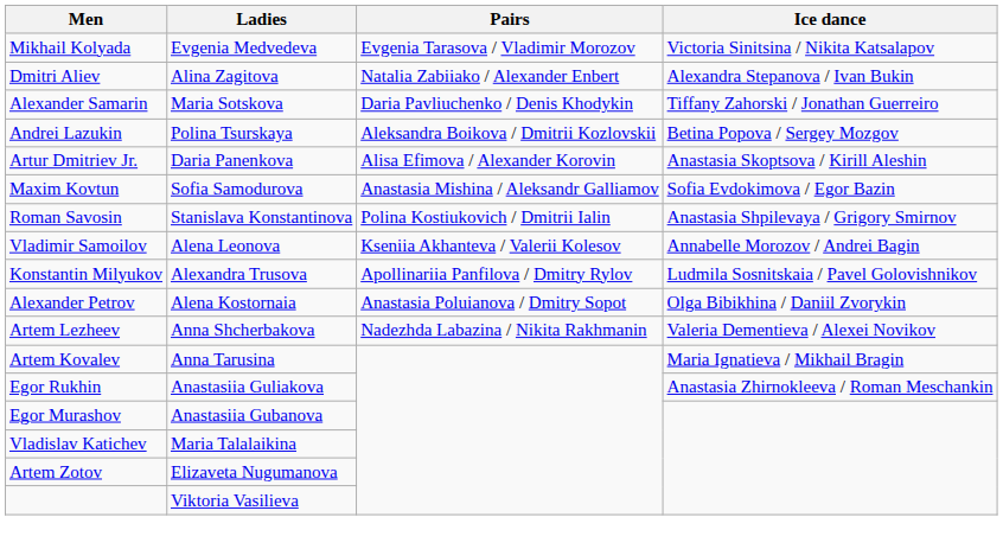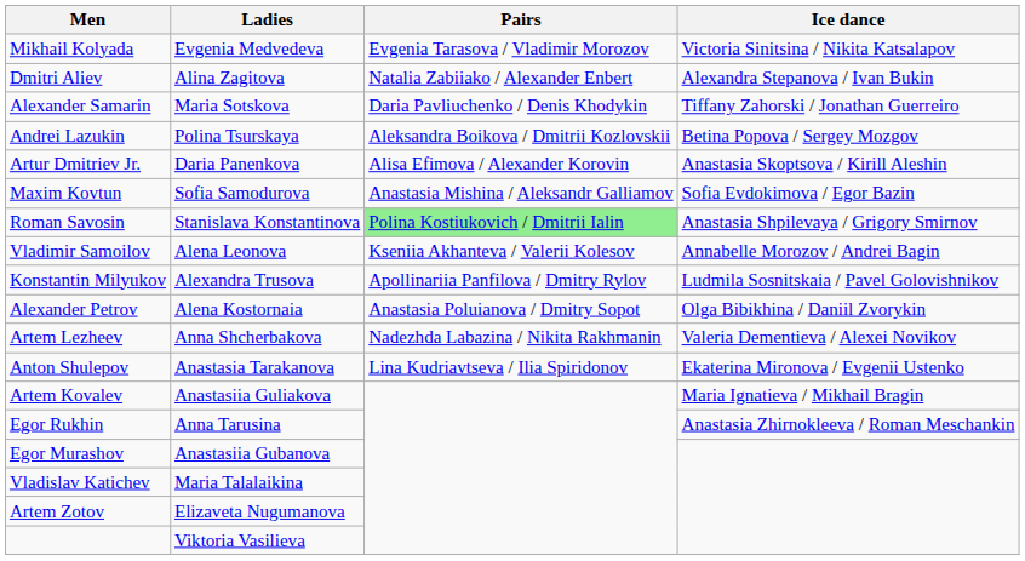Roman Savosin | Pairs: no background -> lightgreen background
+ row: Anton Shulepov | Anastasia Tarakanova | Lina Kudriavtseva / Ilia Spiridonov | Ekaterina Mironova / Evgenii Ustenko
Artem Kovalev | Ladies: Anna Tarusina -> Anastasiia Guliakova
Egor Rukhin | Ladies: Anastasiia Guliakova -> Anna Tarusina
